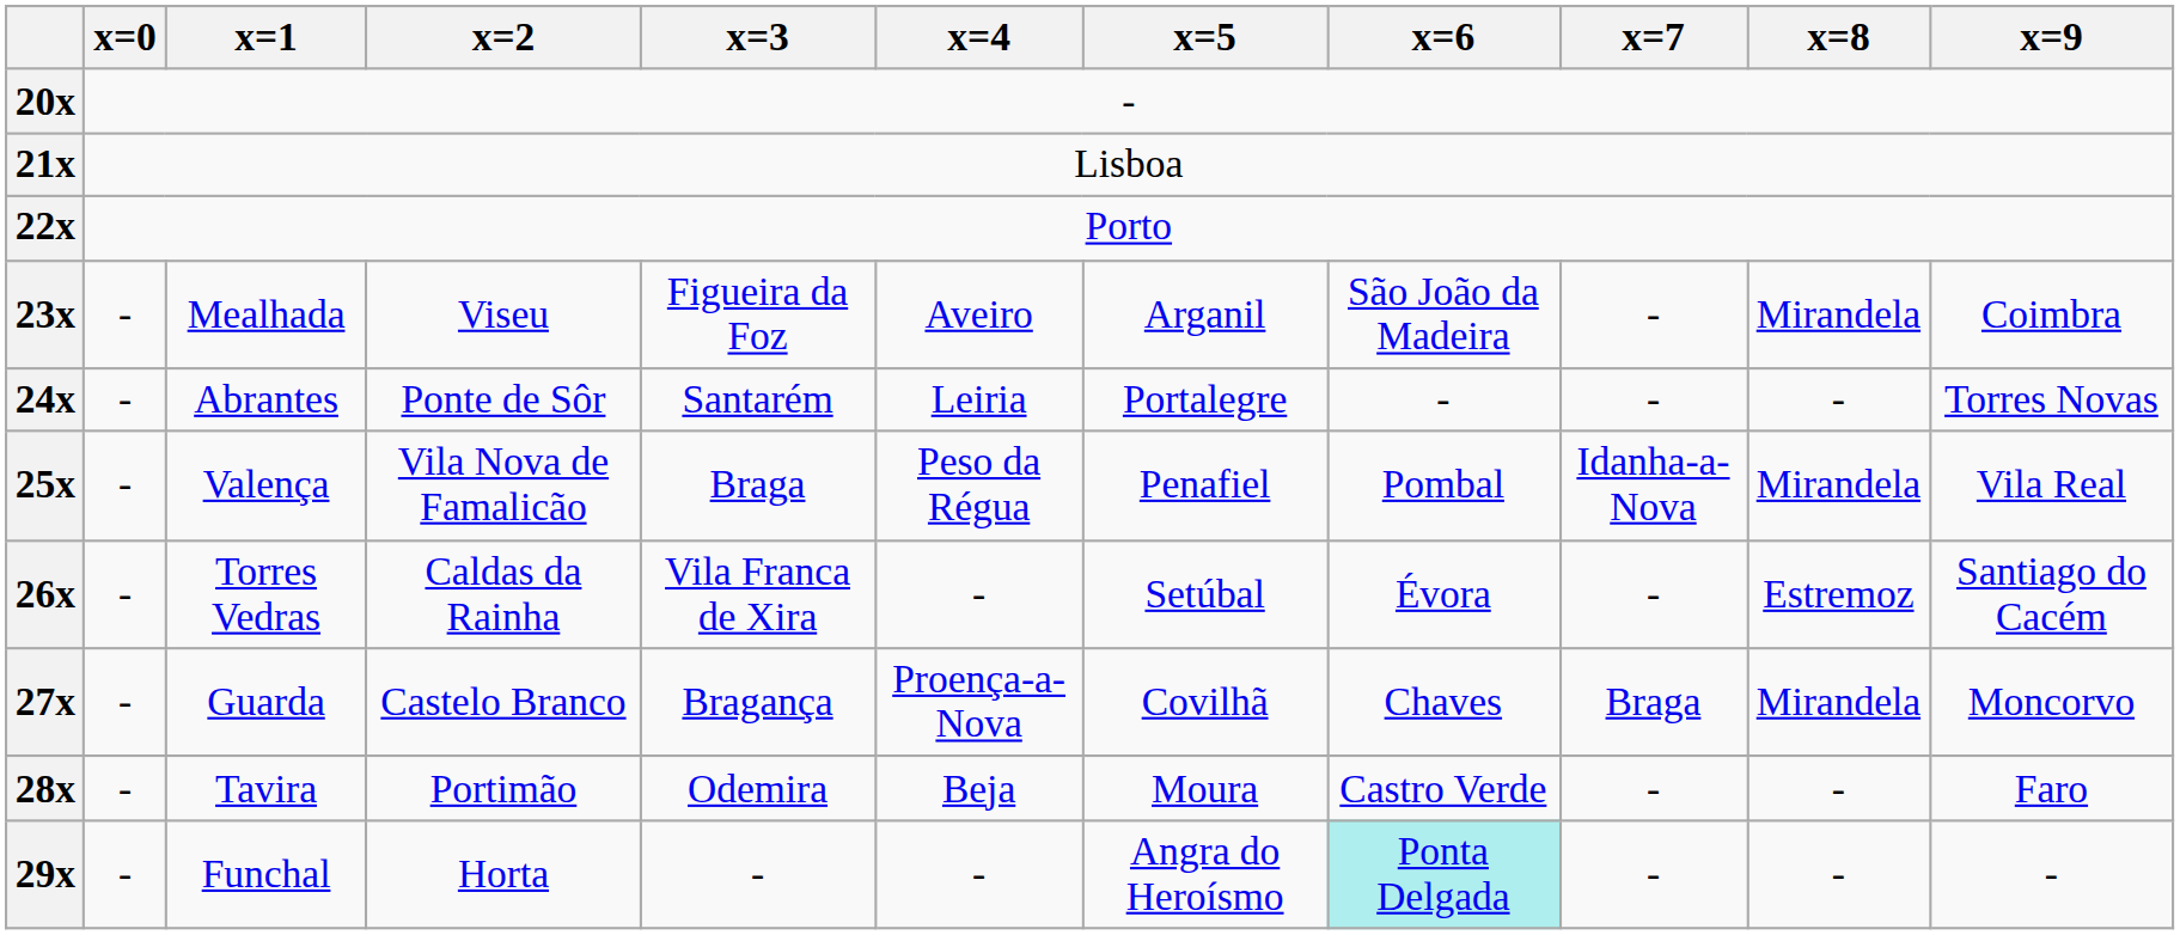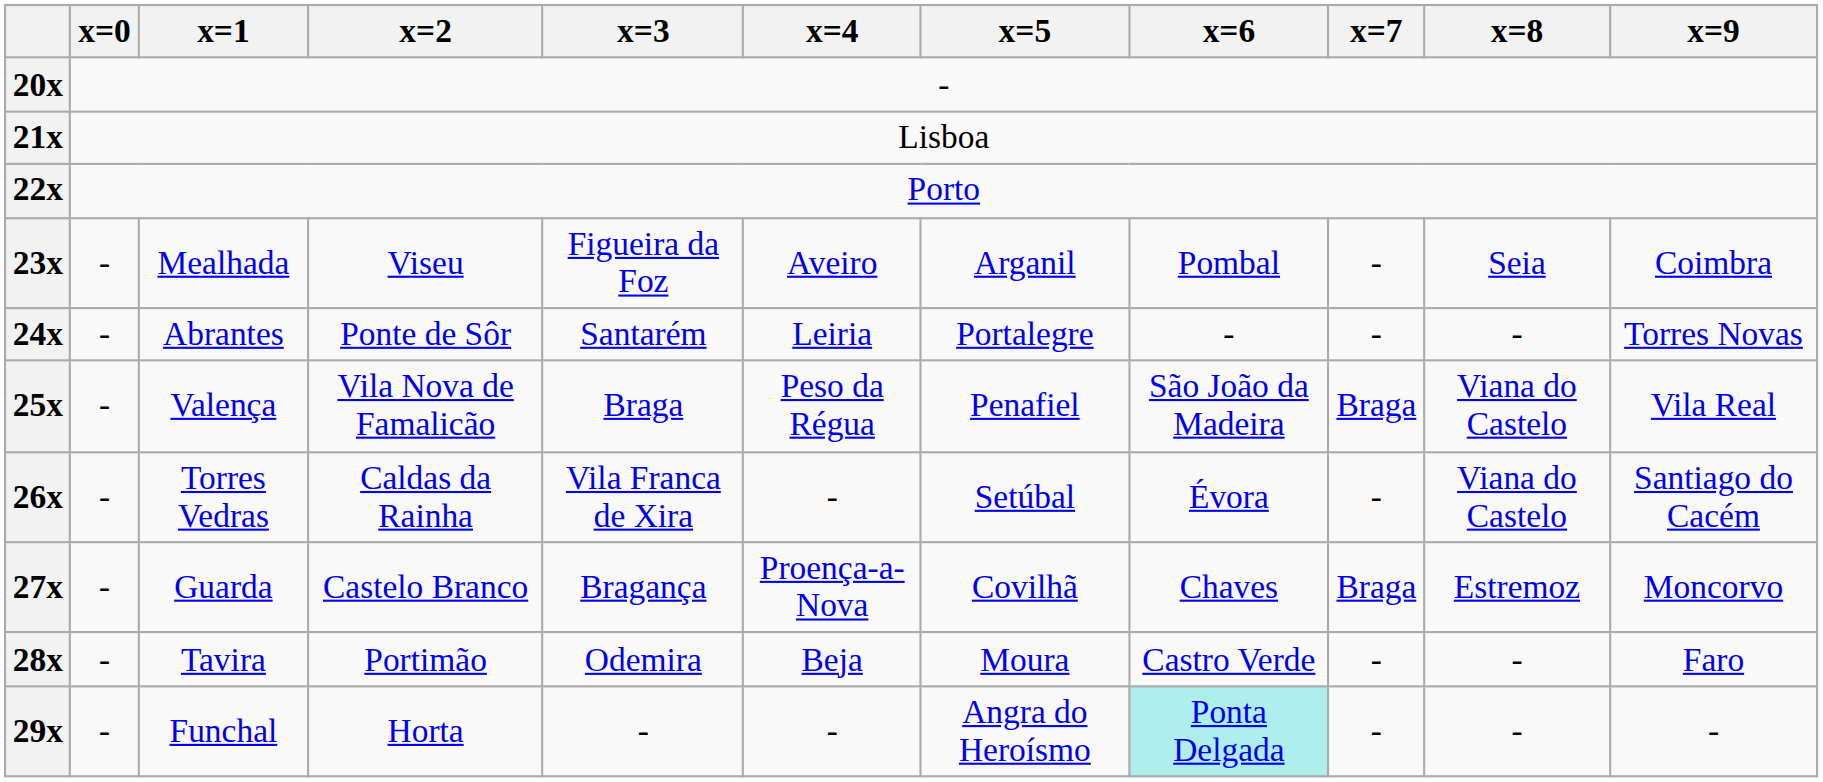23x | x=6: São João da Madeira -> Pombal
23x | x=8: Mirandela -> Seia
25x | x=6: Pombal -> São João da Madeira
25x | x=7: Idanha-a-Nova -> Braga
25x | x=8: Mirandela -> Viana do Castelo
26x | x=8: Estremoz -> Viana do Castelo
27x | x=8: Mirandela -> Estremoz
